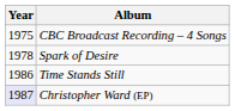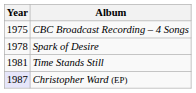Time Stands Still | Year: 1986 -> 1981
